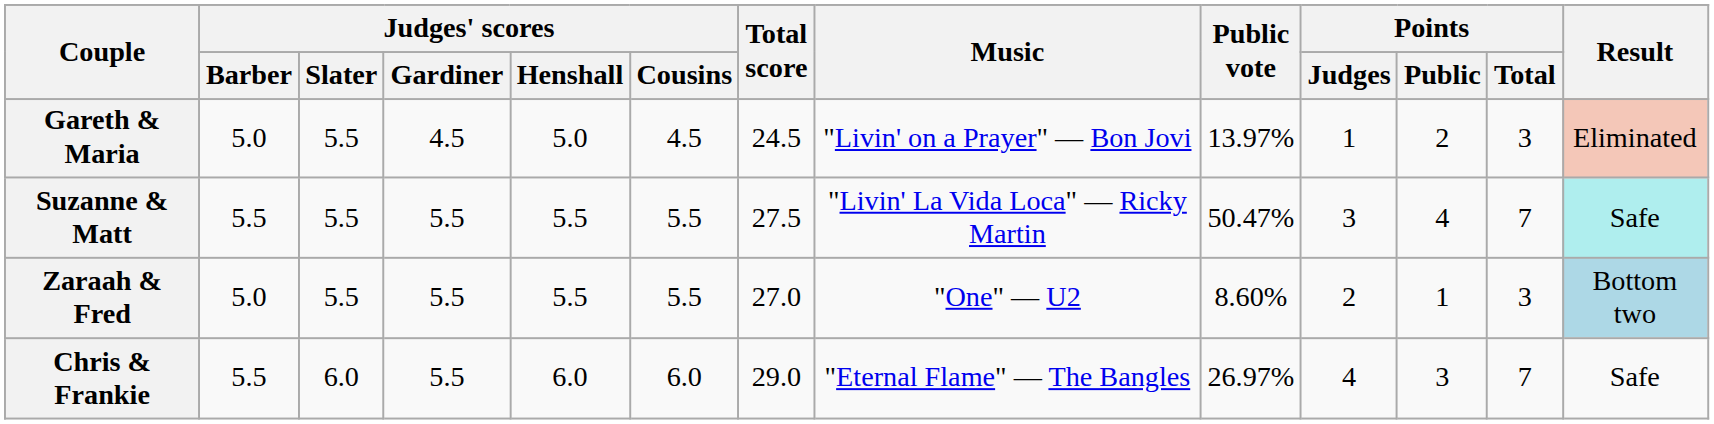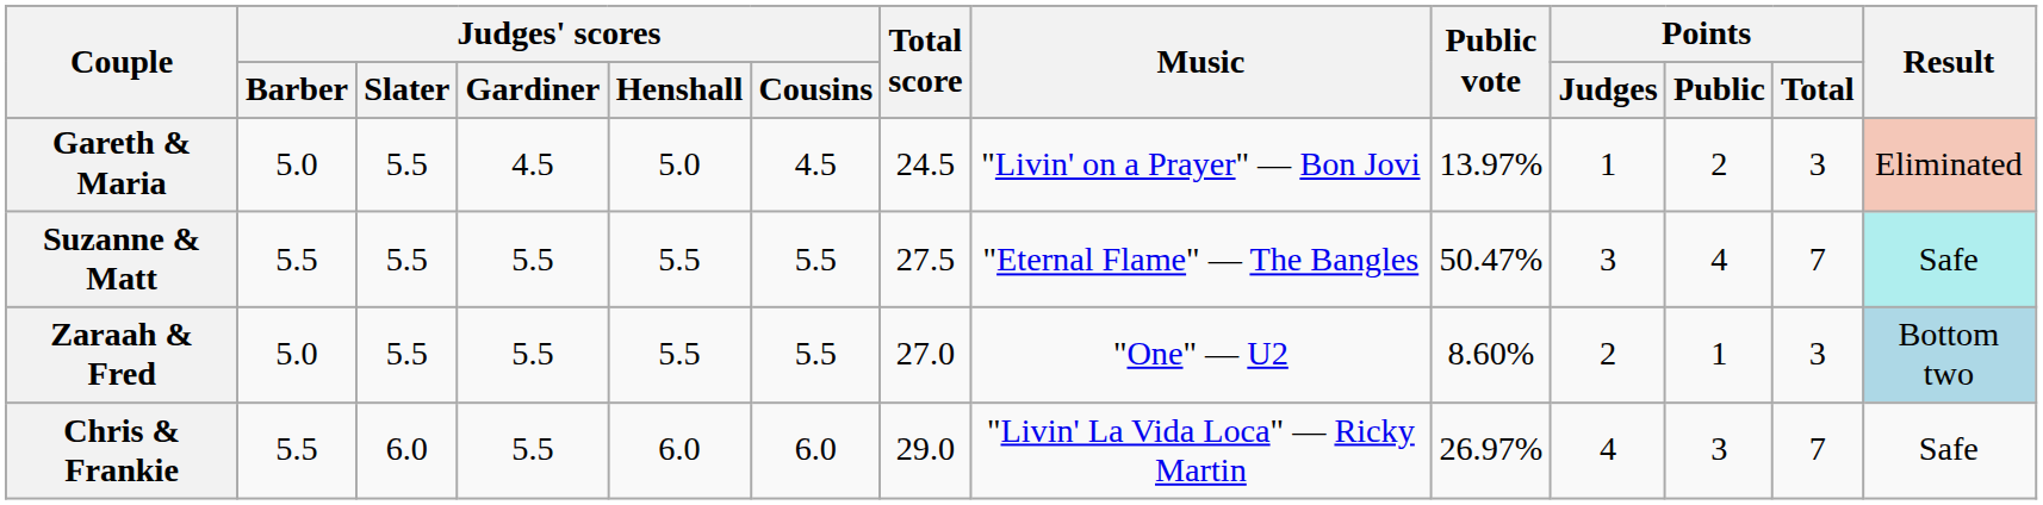Suzanne & Matt | Music: "Livin' La Vida Loca" — Ricky Martin -> "Eternal Flame" — The Bangles
Chris & Frankie | Music: "Eternal Flame" — The Bangles -> "Livin' La Vida Loca" — Ricky Martin
